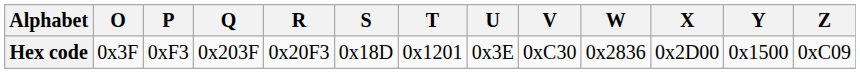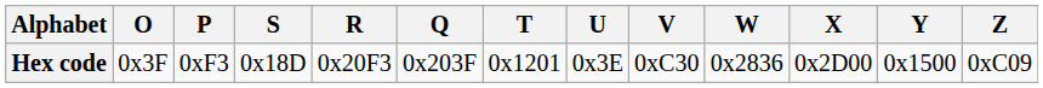columns swapped: Q <-> S
